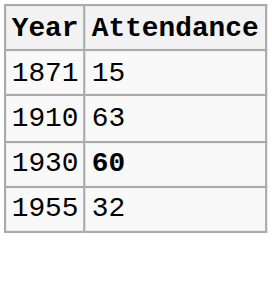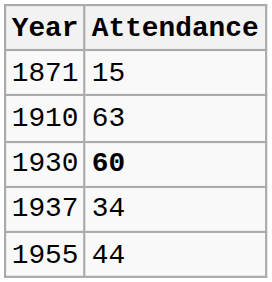+ row: 1937 | 34
1955 | Attendance: 32 -> 44
